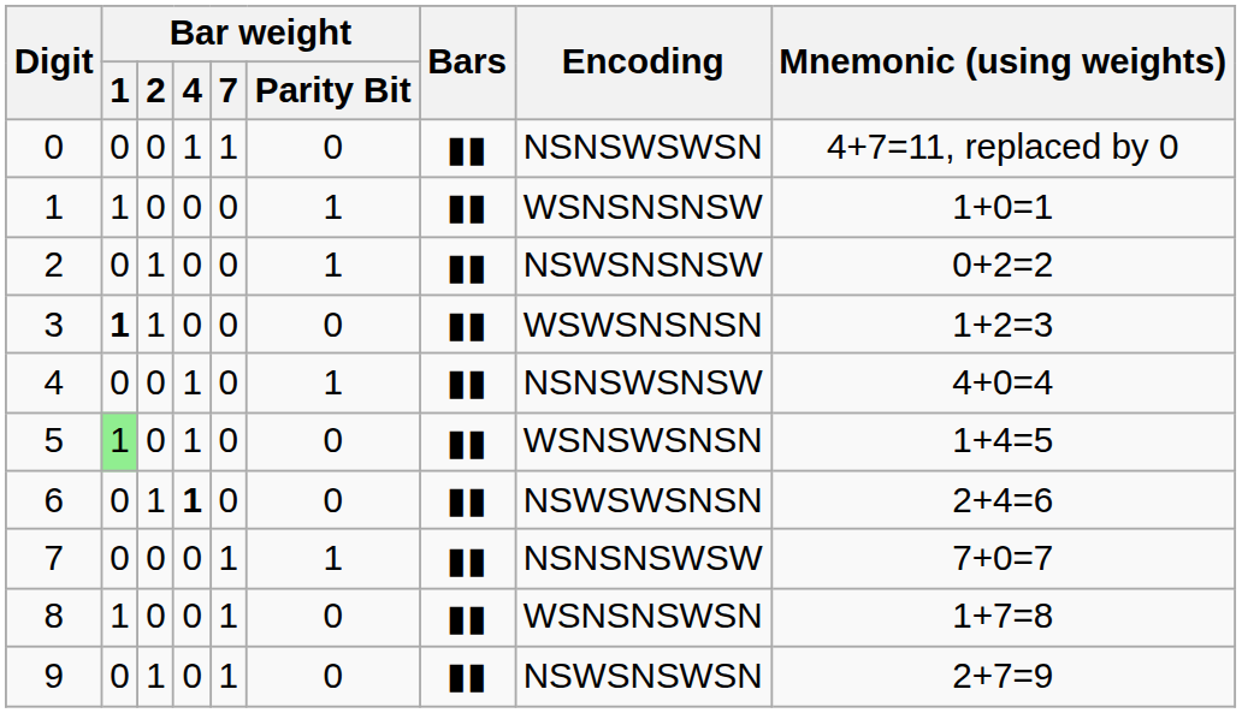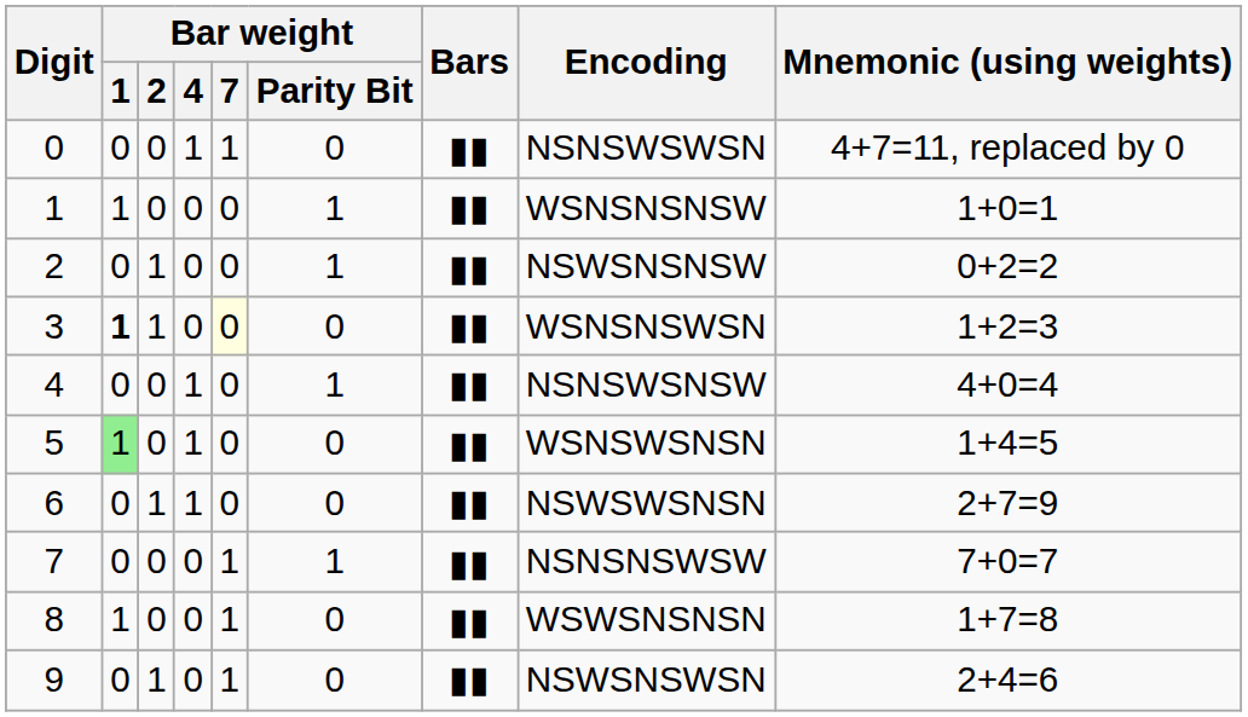3 | Bar weight / 7: no background -> lightyellow background
3 | Encoding: WSWSNSNSN -> WSNSNSWSN
6 | Bar weight / 4: bold -> normal
6 | Mnemonic (using weights): 2+4=6 -> 2+7=9
8 | Encoding: WSNSNSWSN -> WSWSNSNSN
9 | Mnemonic (using weights): 2+7=9 -> 2+4=6
